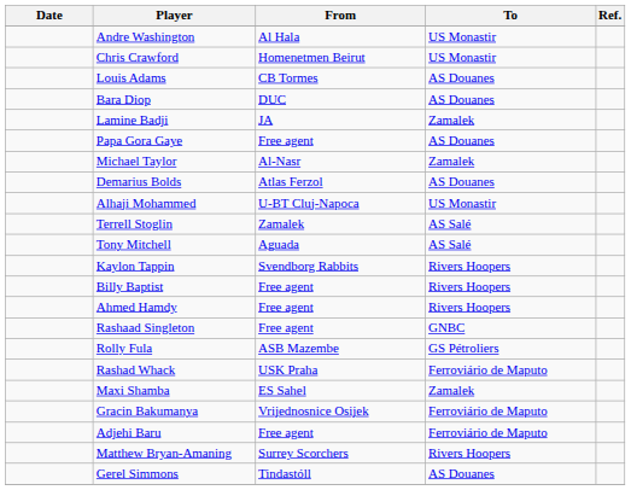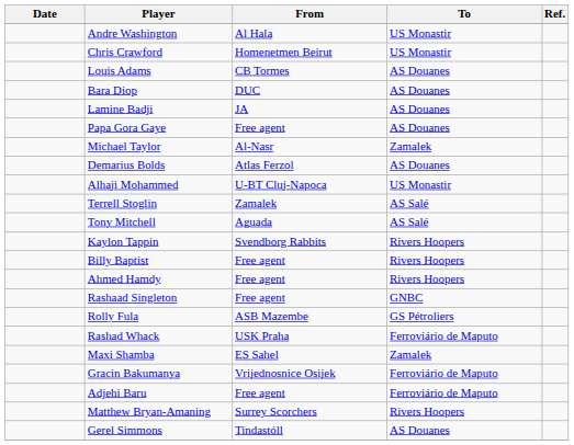Lamine Badji | To: Zamalek -> AS Douanes
